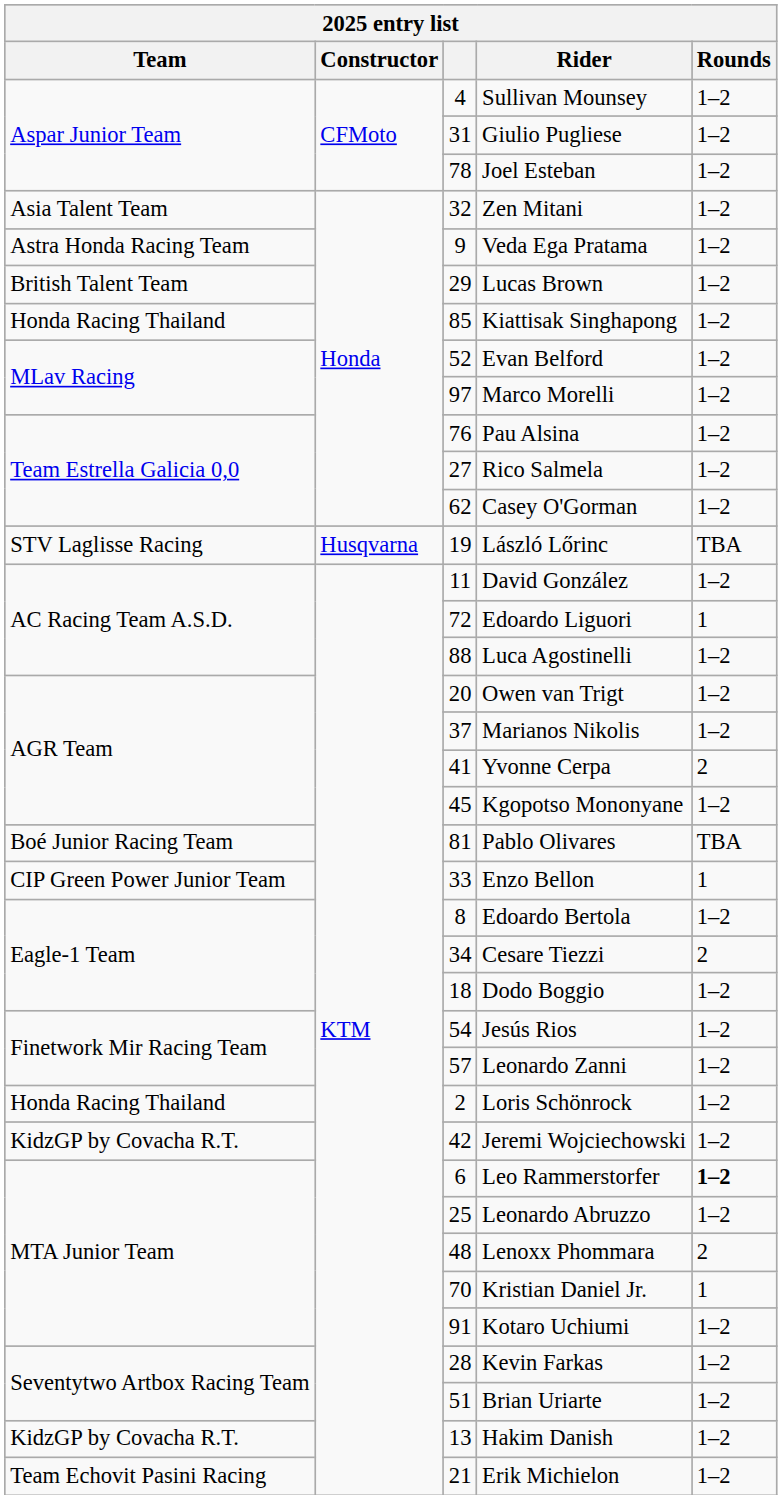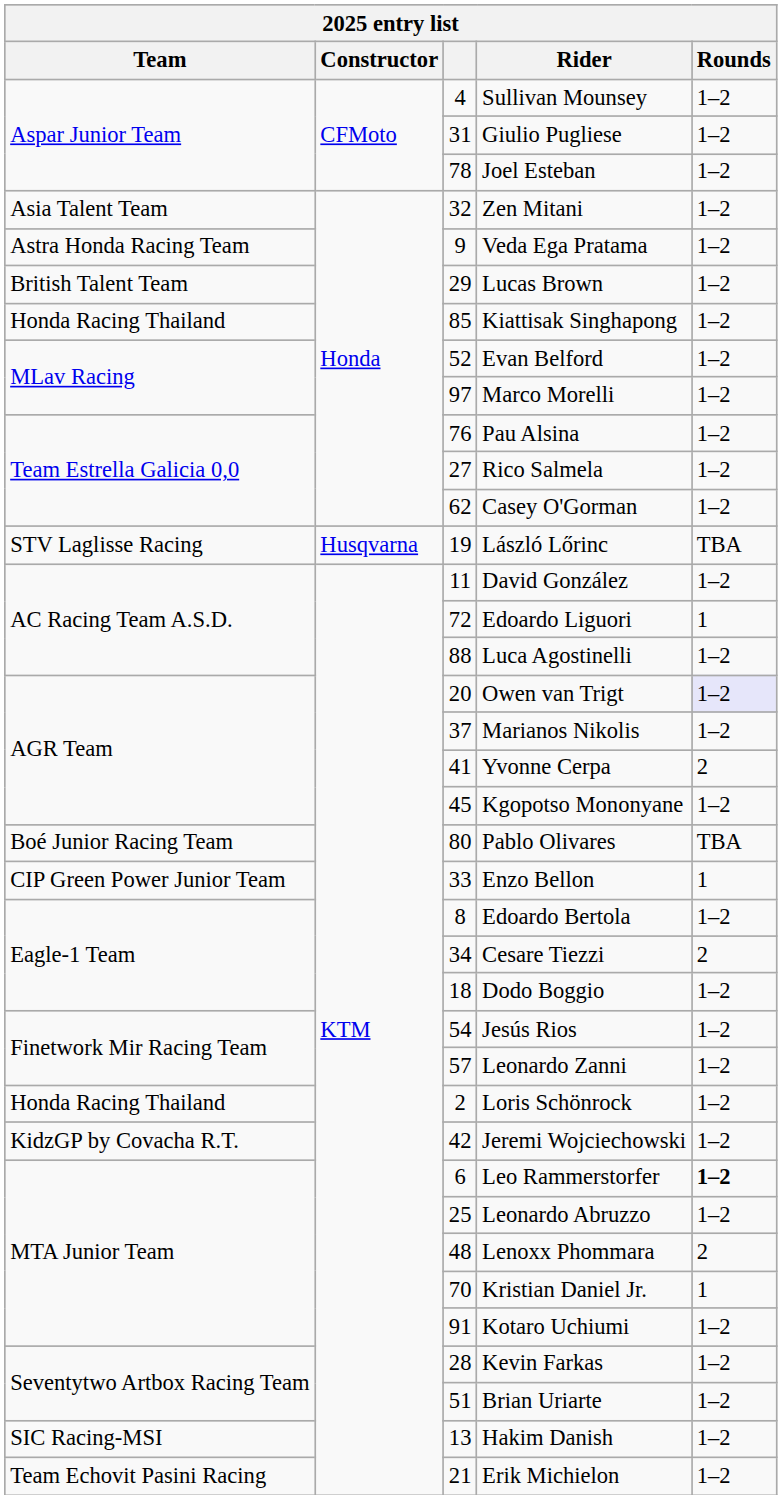Owen van Trigt | Rounds: no background -> lavender background
Pablo Olivares | column 3: 81 -> 80
Hakim Danish | Team: KidzGP by Covacha R.T. -> SIC Racing-MSI
